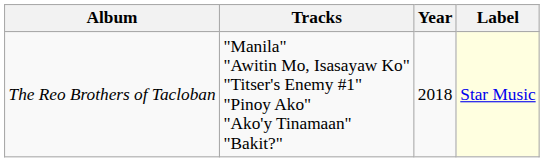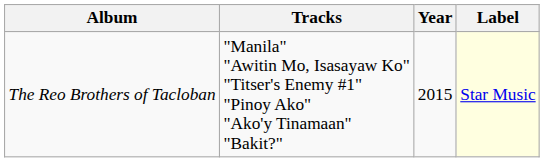The Reo Brothers of Tacloban | Year: 2018 -> 2015
